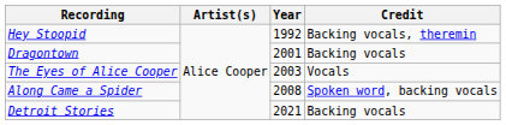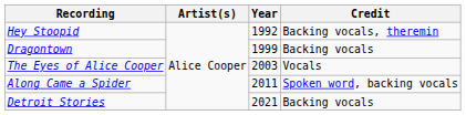Dragontown | Year: 2001 -> 1999
Along Came a Spider | Year: 2008 -> 2011
